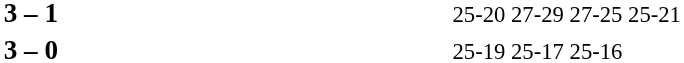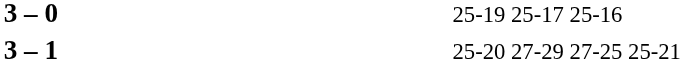rows swapped: 3 – 1 <-> 3 – 0
